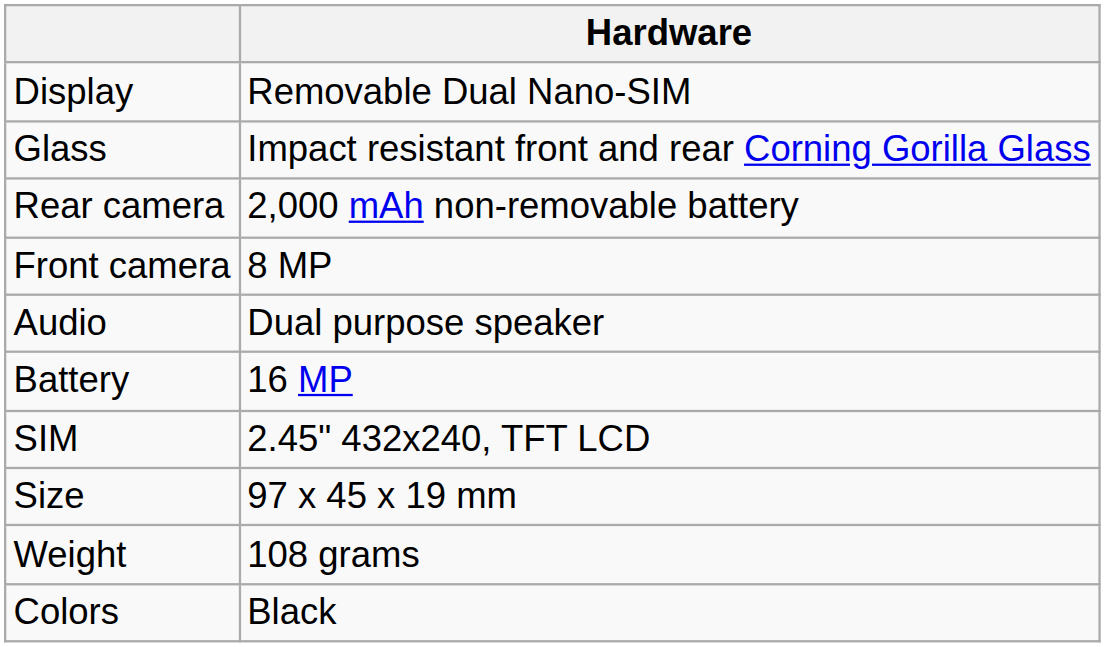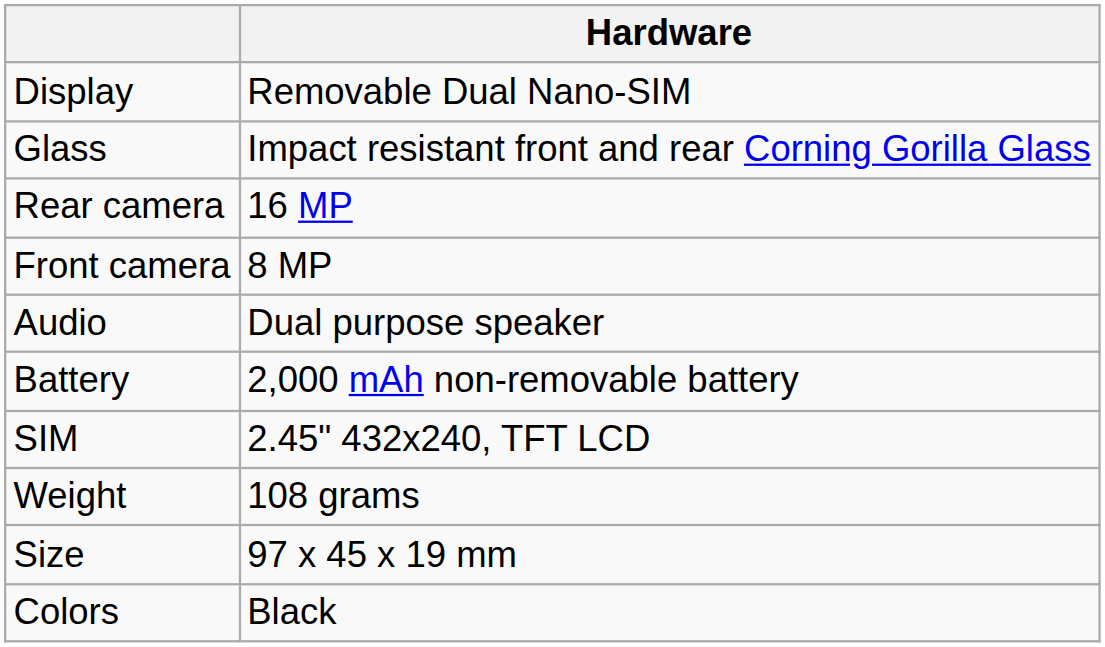Rear camera | Hardware: 2,000 mAh non-removable battery -> 16 MP
Battery | Hardware: 16 MP -> 2,000 mAh non-removable battery
rows swapped: Size <-> Weight
